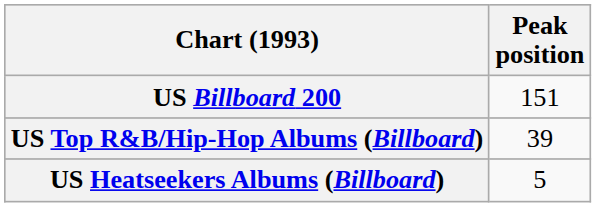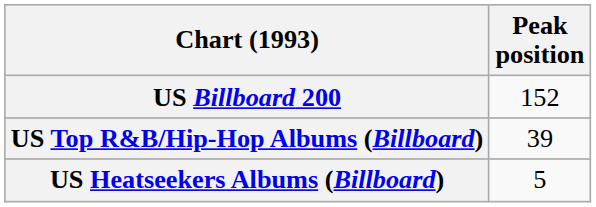US Billboard 200 | Peak position: 151 -> 152
